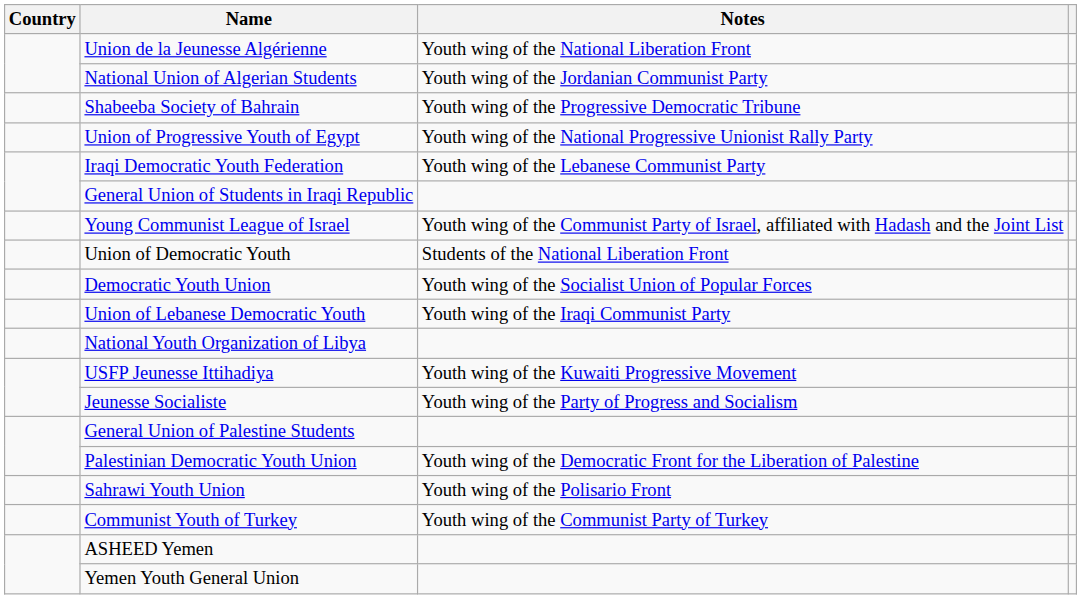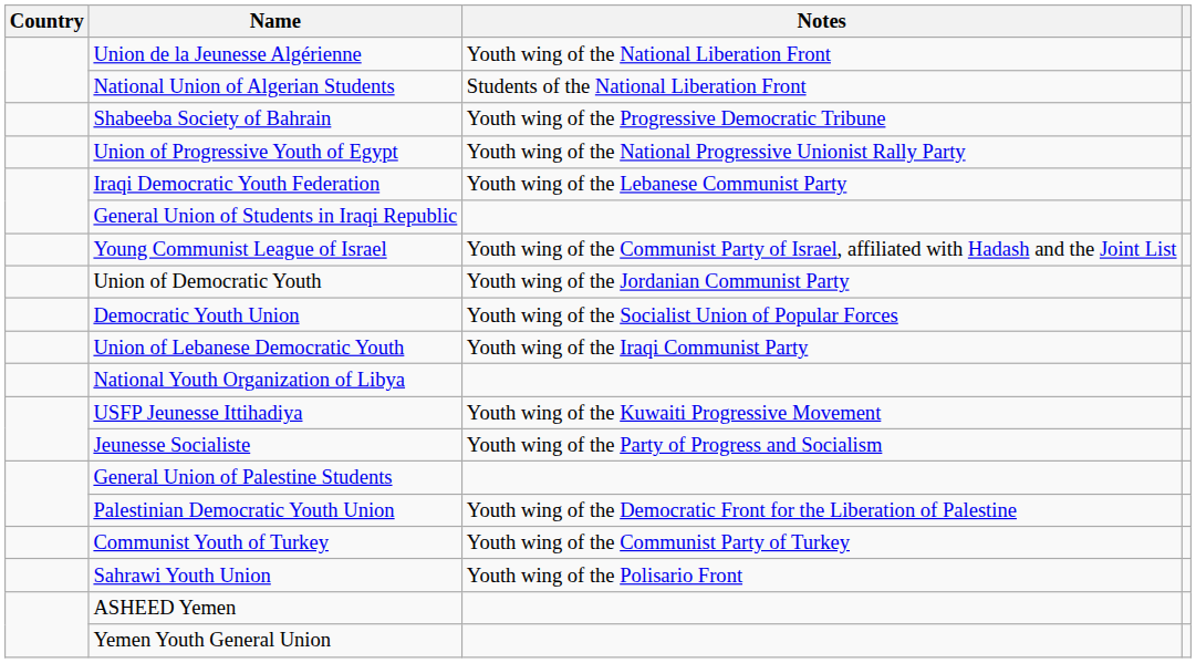National Union of Algerian Students | Notes: Youth wing of the Jordanian Communist Party -> Students of the National Liberation Front
Union of Democratic Youth | Notes: Students of the National Liberation Front -> Youth wing of the Jordanian Communist Party
rows swapped: Sahrawi Youth Union <-> Communist Youth of Turkey
